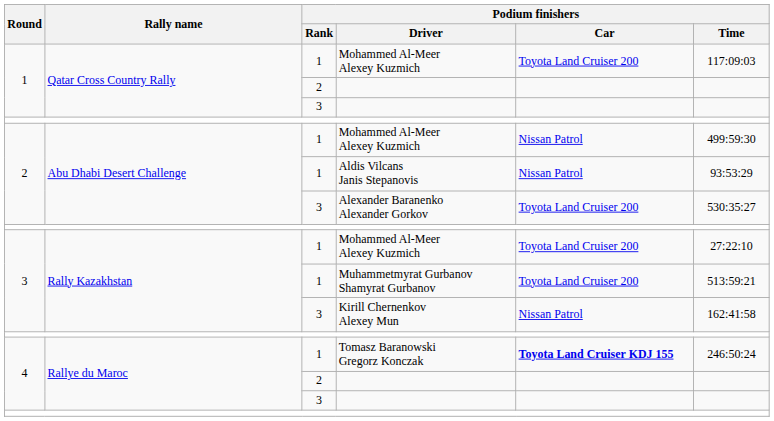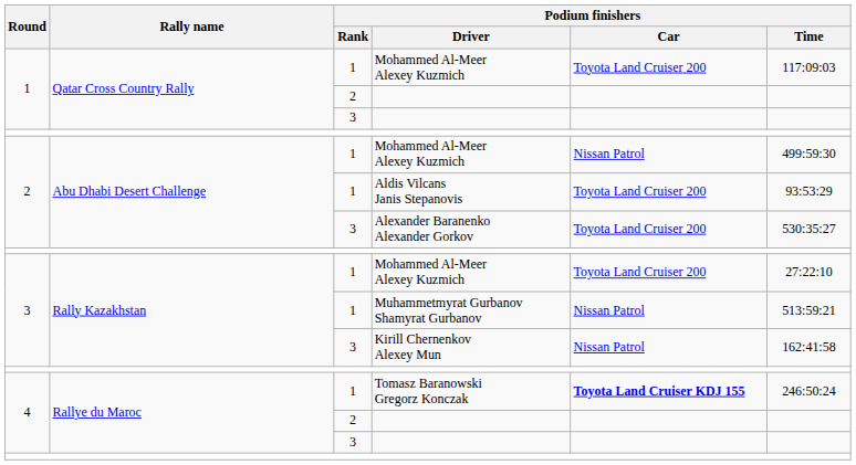Aldis Vilcans Janis Stepanovis | Podium finishers / Car: Nissan Patrol -> Toyota Land Cruiser 200
Muhammetmyrat Gurbanov Shamyrat Gurbanov | Podium finishers / Car: Toyota Land Cruiser 200 -> Nissan Patrol
